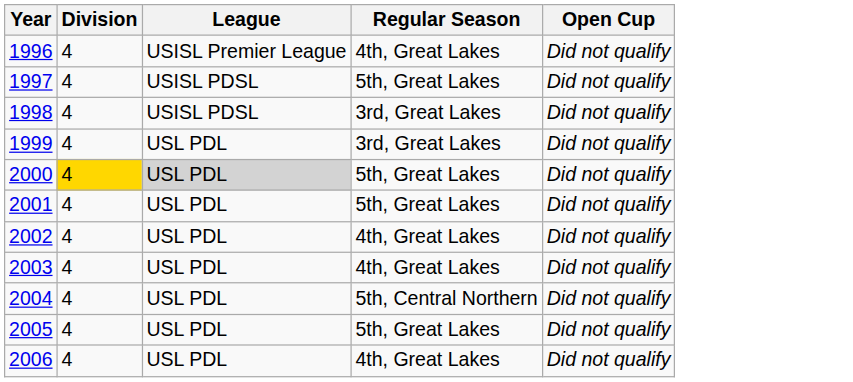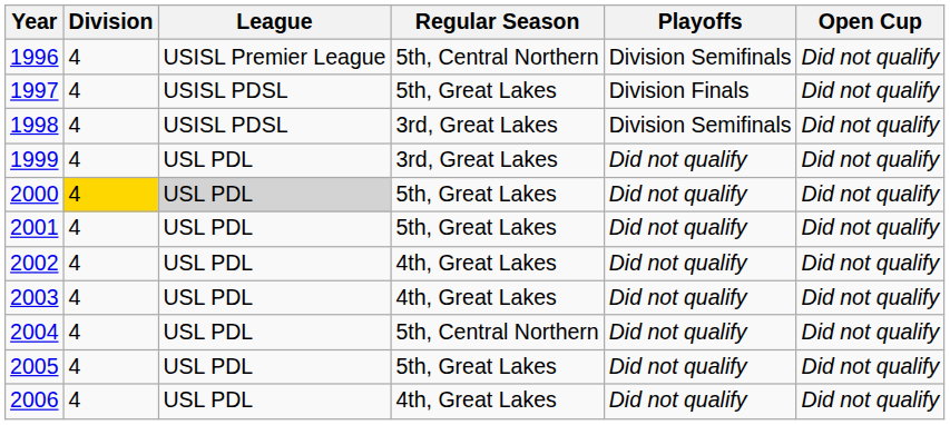+ column: Playoffs | Division Semifinals | Division Finals | Division Semifinals | Did not qualify | Did not qualify | Did not qualify | Did not qualify | Did not qualify | Did not qualify | Did not qualify | Did not qualify
1996 | Regular Season: 4th, Great Lakes -> 5th, Central Northern
